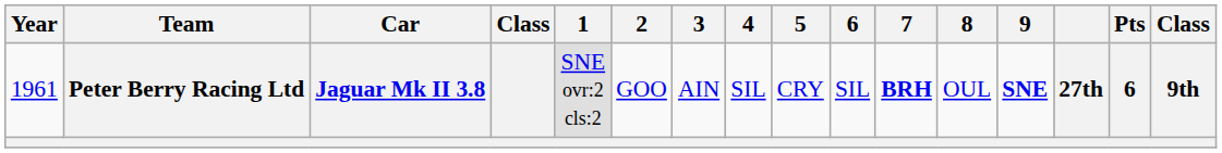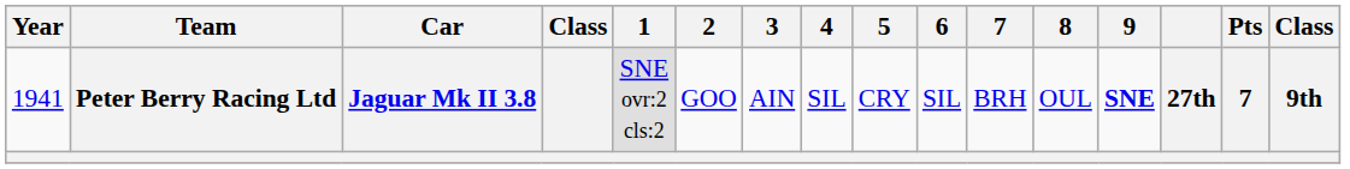Peter Berry Racing Ltd | Year: 1961 -> 1941
Peter Berry Racing Ltd | 7: bold -> normal
Peter Berry Racing Ltd | Pts: 6 -> 7
